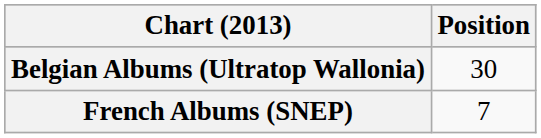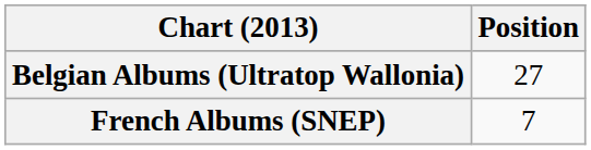Belgian Albums (Ultratop Wallonia) | Position: 30 -> 27
